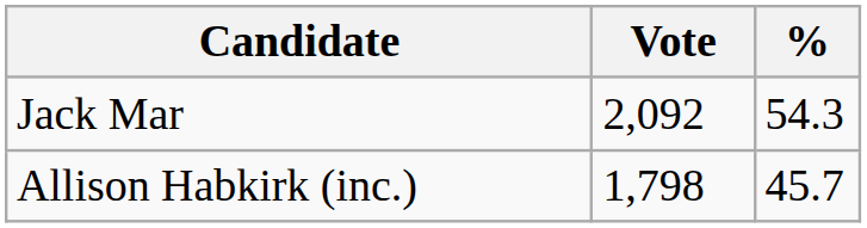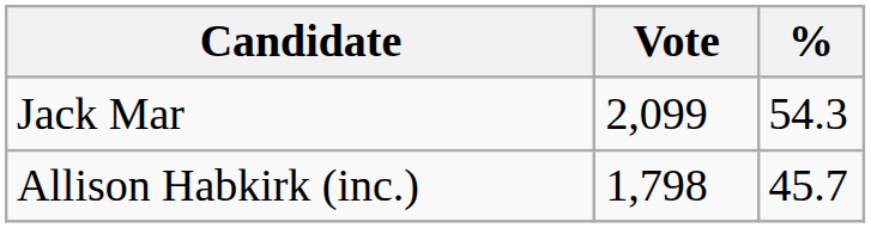Jack Mar | Vote: 2,092 -> 2,099
